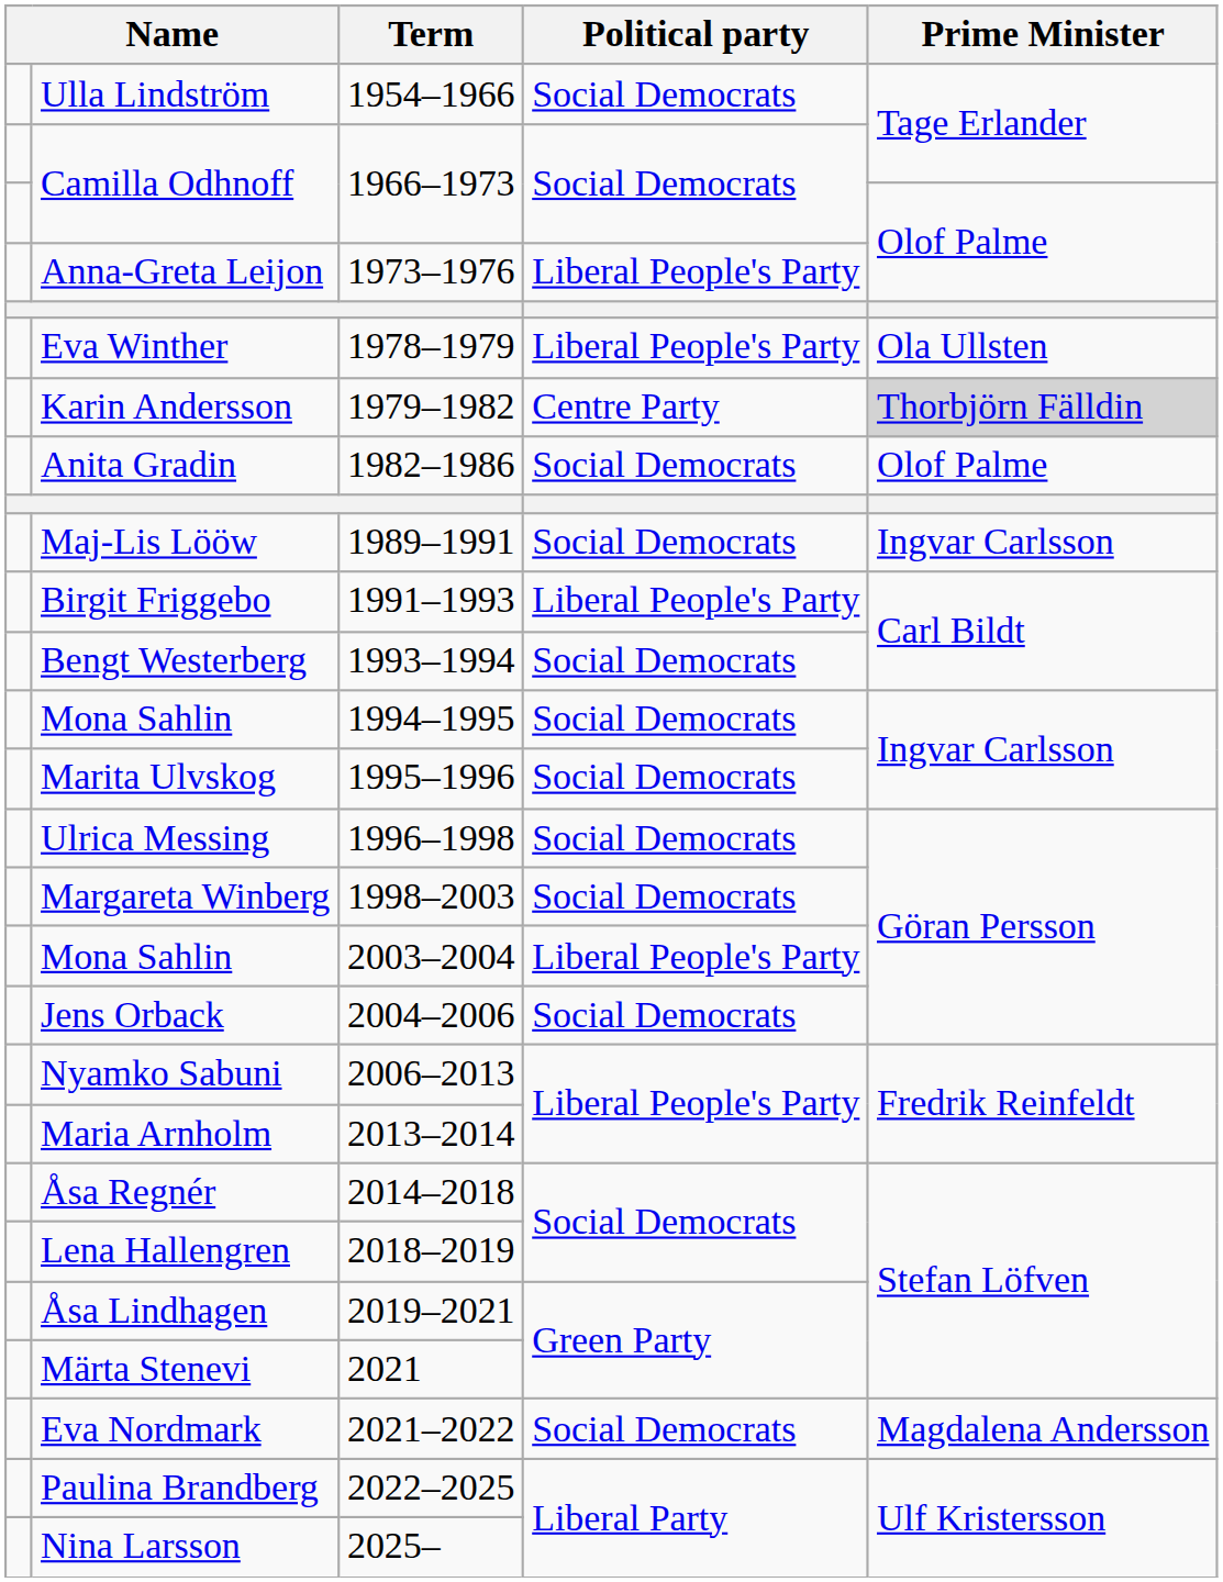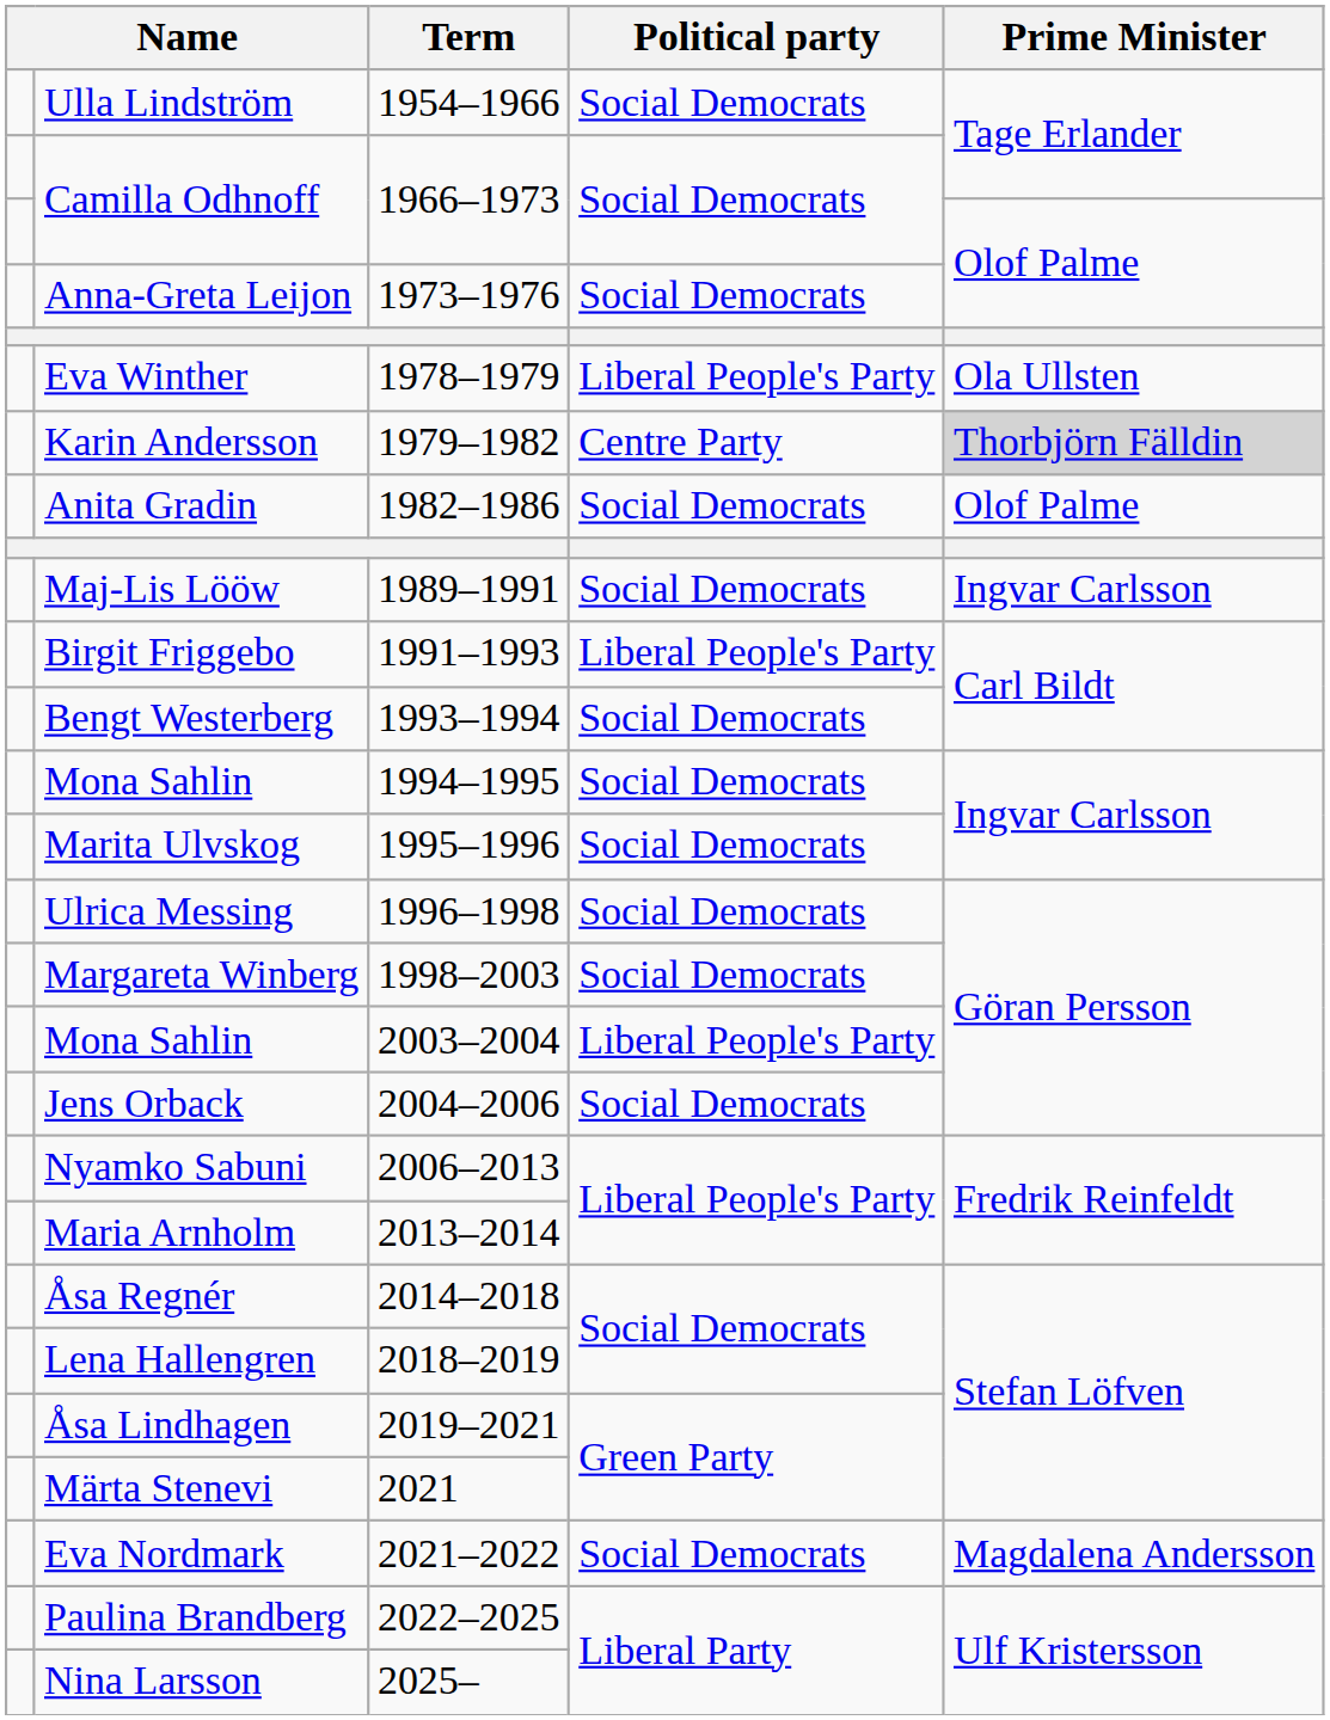Anna-Greta Leijon | Political party: Liberal People's Party -> Social Democrats
